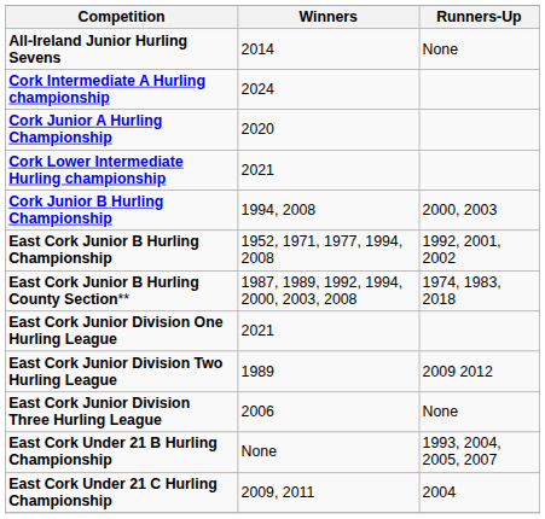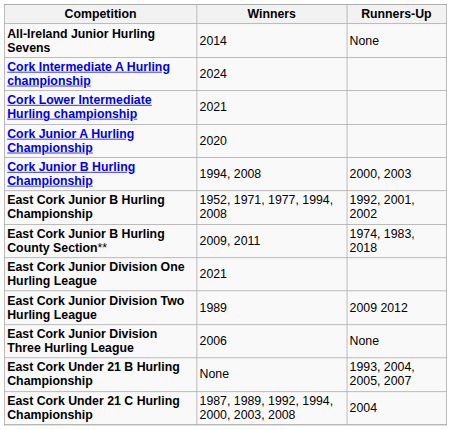rows swapped: Cork Lower Intermediate Hurling championship <-> Cork Junior A Hurling Championship
East Cork Junior B Hurling County Section** | Winners: 1987, 1989, 1992, 1994, 2000, 2003, 2008 -> 2009, 2011
East Cork Under 21 C Hurling Championship | Winners: 2009, 2011 -> 1987, 1989, 1992, 1994, 2000, 2003, 2008
